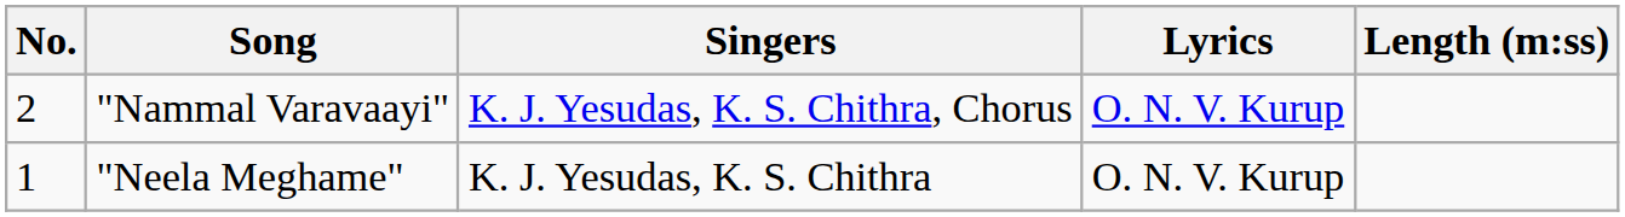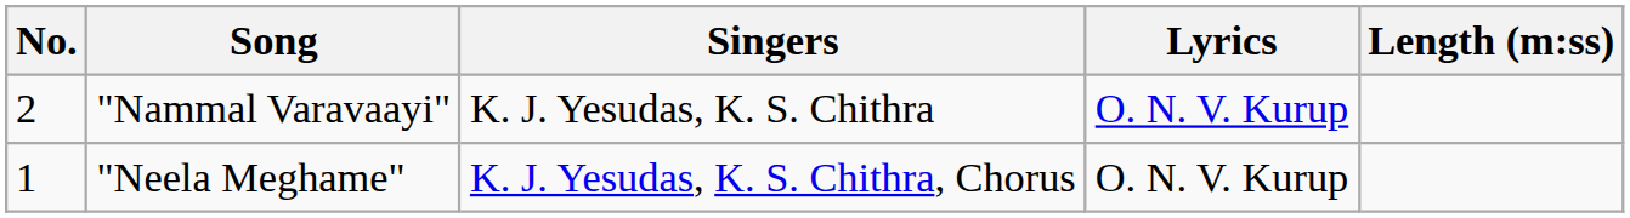"Nammal Varavaayi" | Singers: K. J. Yesudas, K. S. Chithra, Chorus -> K. J. Yesudas, K. S. Chithra
"Neela Meghame" | Singers: K. J. Yesudas, K. S. Chithra -> K. J. Yesudas, K. S. Chithra, Chorus
